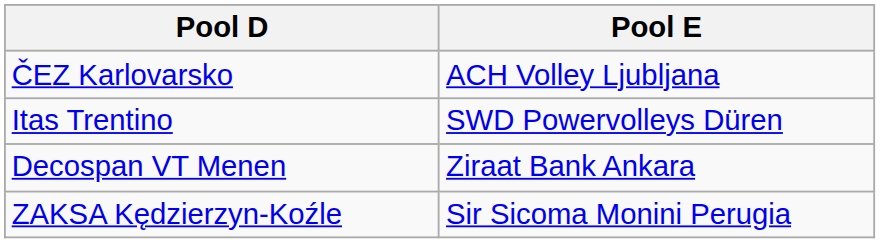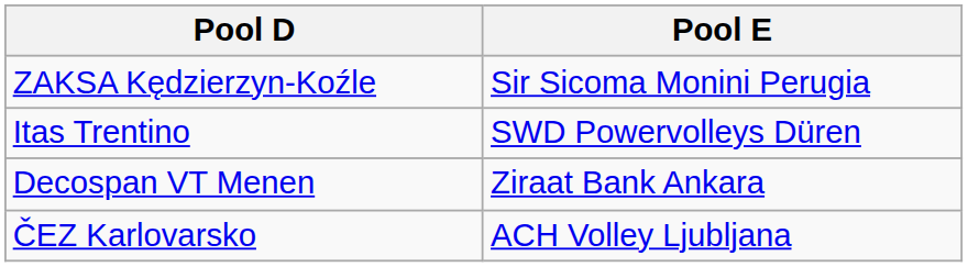rows swapped: ZAKSA Kędzierzyn-Koźle <-> ČEZ Karlovarsko
